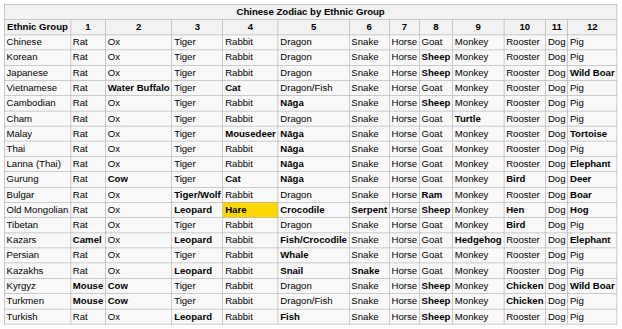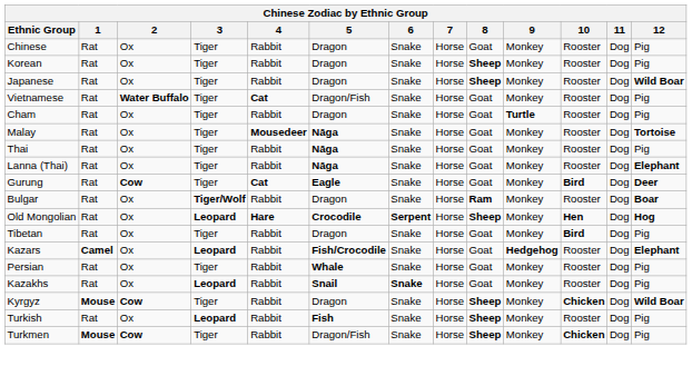- row: Cambodian | Rat | Ox | Tiger | Rabbit | Nāga | Snake | Horse | Sheep | Monkey | Rooster | Dog | Pig
Gurung | 5: Nāga -> Eagle
Old Mongolian | 4: gold background -> no background
rows swapped: Turkmen <-> Turkish
